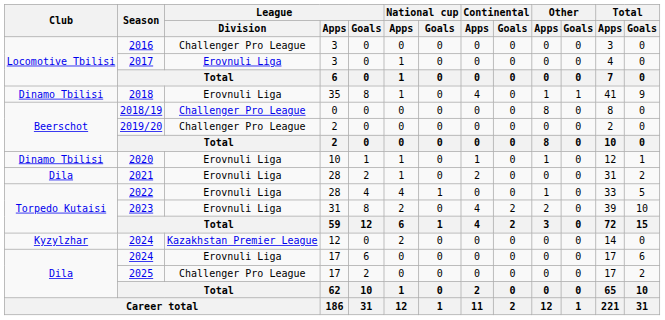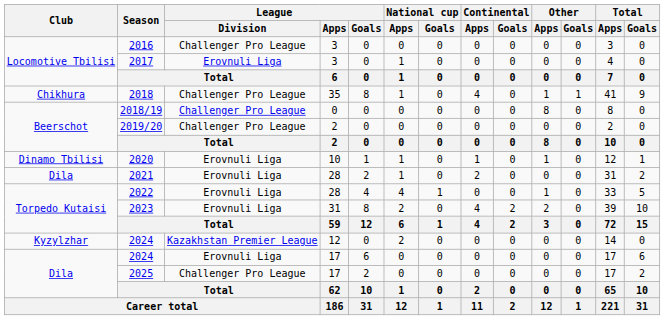2018 | Club: Dinamo Tbilisi -> Chikhura
2018 | League / Division: Erovnuli Liga -> Challenger Pro League
